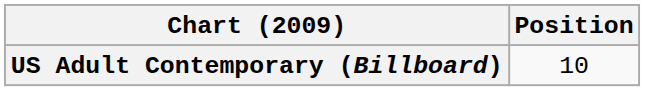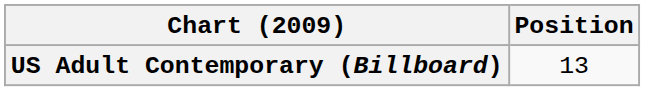US Adult Contemporary (Billboard) | Position: 10 -> 13
